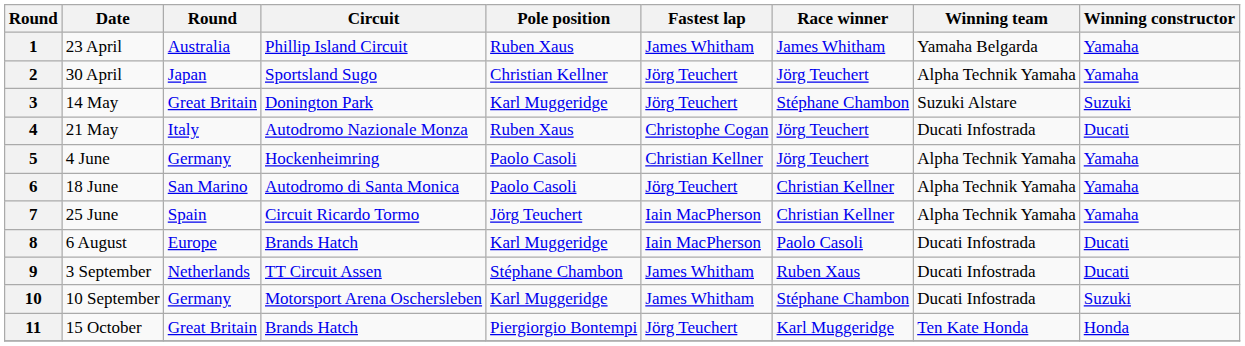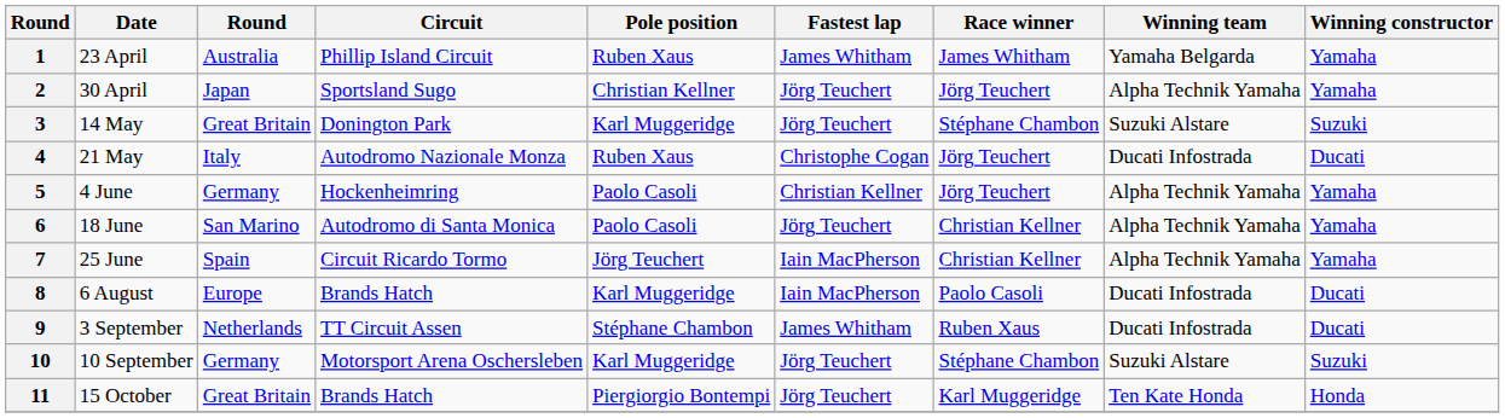10 | Fastest lap: James Whitham -> Jörg Teuchert
10 | Winning team: Ducati Infostrada -> Suzuki Alstare
